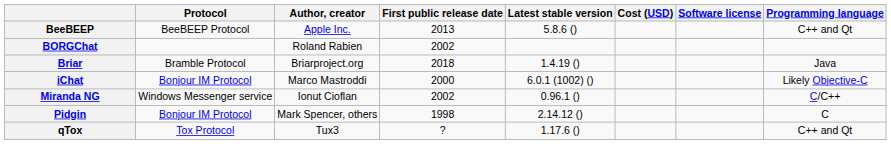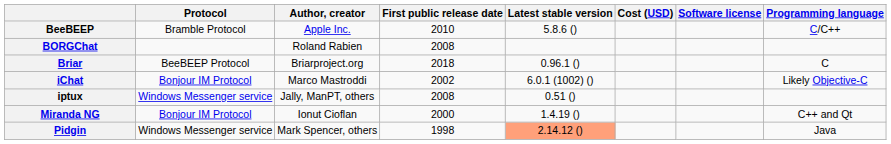BeeBEEP | Protocol: BeeBEEP Protocol -> Bramble Protocol
BeeBEEP | First public release date: 2013 -> 2010
BeeBEEP | Programming language: C++ and Qt -> C/C++
BORGChat | First public release date: 2002 -> 2008
Briar | Protocol: Bramble Protocol -> BeeBEEP Protocol
Briar | Latest stable version: 1.4.19 () -> 0.96.1 ()
Briar | Programming language: Java -> C
iChat | First public release date: 2000 -> 2002
+ row: iptux | Windows Messenger service | Jally, ManPT, others | 2008 | 0.51 ()
Miranda NG | Protocol: Windows Messenger service -> Bonjour IM Protocol
Miranda NG | First public release date: 2002 -> 2000
Miranda NG | Latest stable version: 0.96.1 () -> 1.4.19 ()
Miranda NG | Programming language: C/C++ -> C++ and Qt
Pidgin | Protocol: Bonjour IM Protocol -> Windows Messenger service
Pidgin | Latest stable version: no background -> lightsalmon background
Pidgin | Programming language: C -> Java
- row: qTox | Tox Protocol | Tux3 | ? | 1.17.6 () | C++ and Qt
